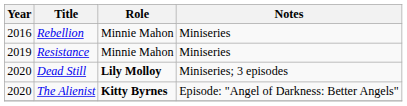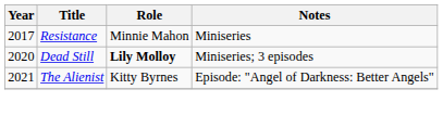- row: 2016 | Rebellion | Minnie Mahon | Miniseries
Resistance | Year: 2019 -> 2017
The Alienist | Year: 2020 -> 2021
The Alienist | Role: bold -> normal
